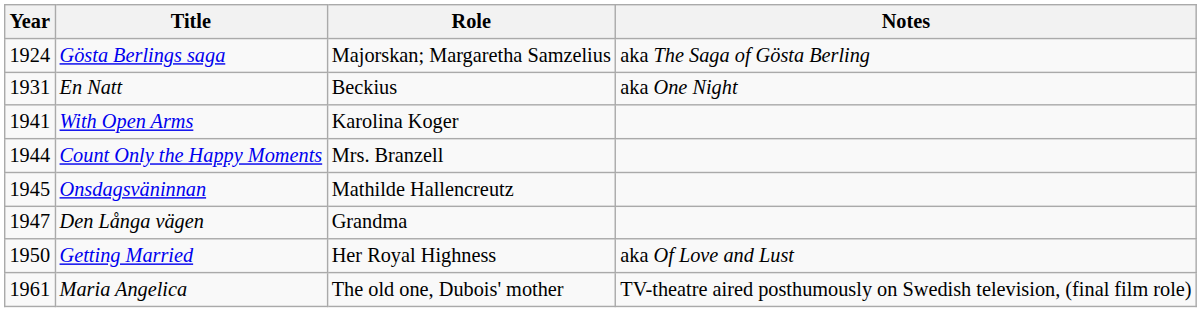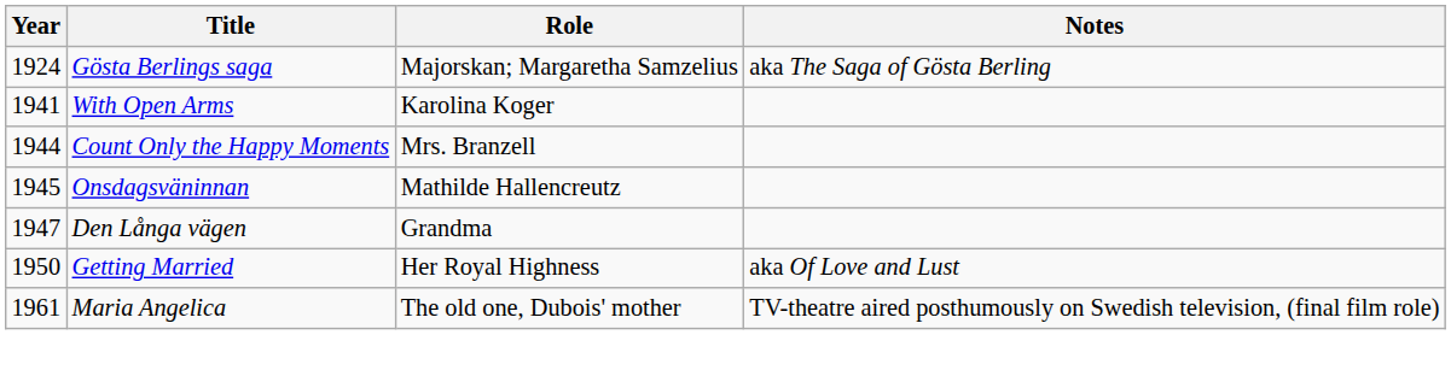- row: 1931 | En Natt | Beckius | aka One Night
